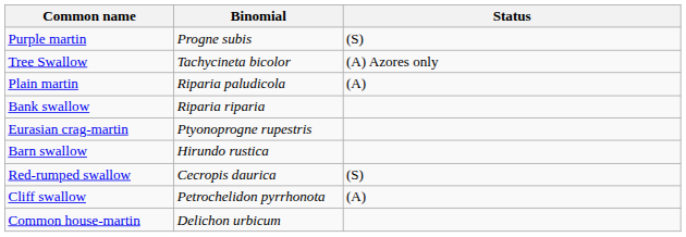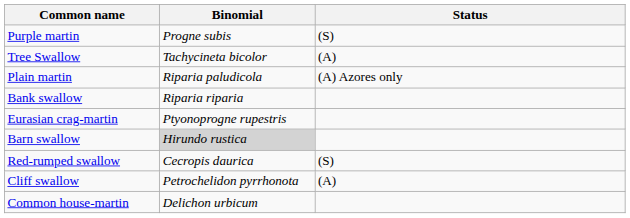Tree Swallow | Status: (A) Azores only -> (A)
Plain martin | Status: (A) -> (A) Azores only
Barn swallow | Binomial: no background -> lightgrey background
